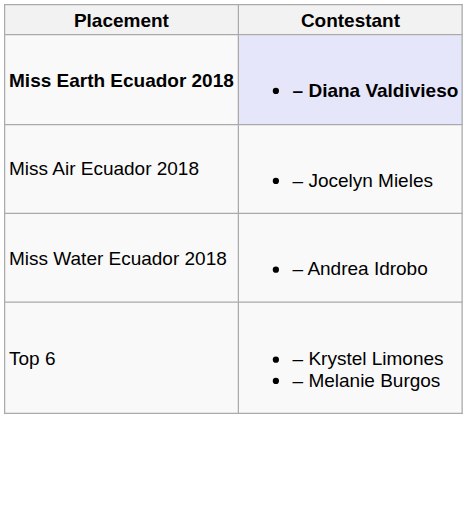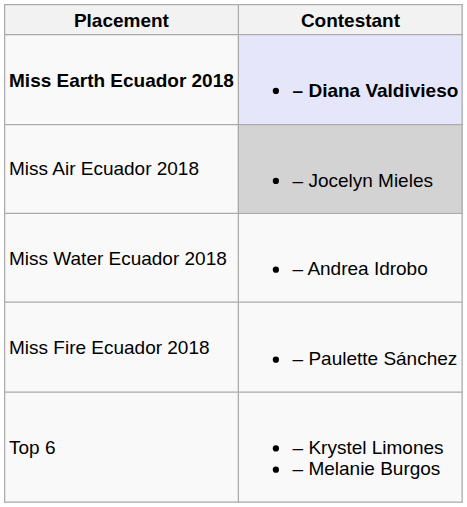Miss Air Ecuador 2018 | Contestant: no background -> lightgrey background
+ row: Miss Fire Ecuador 2018 | – Paulette Sánchez
